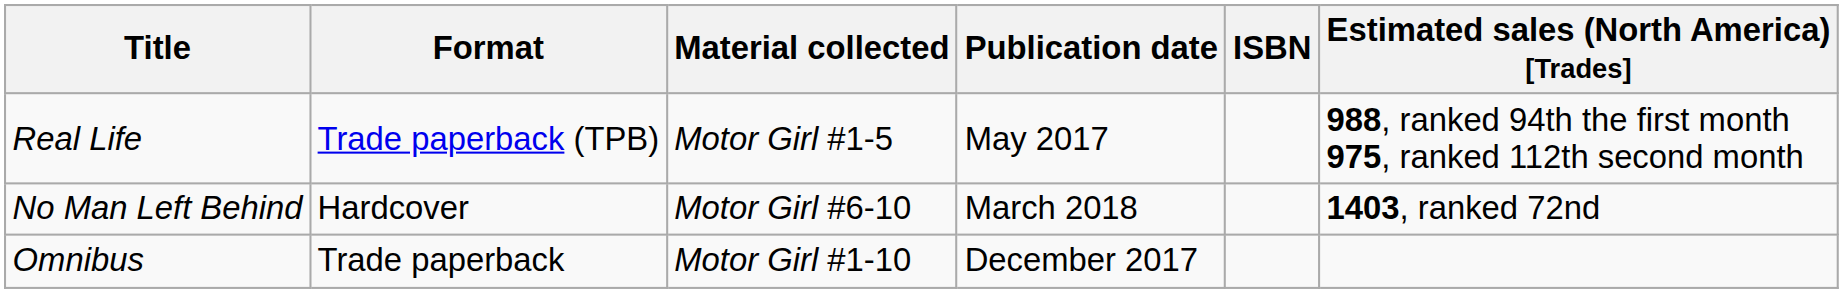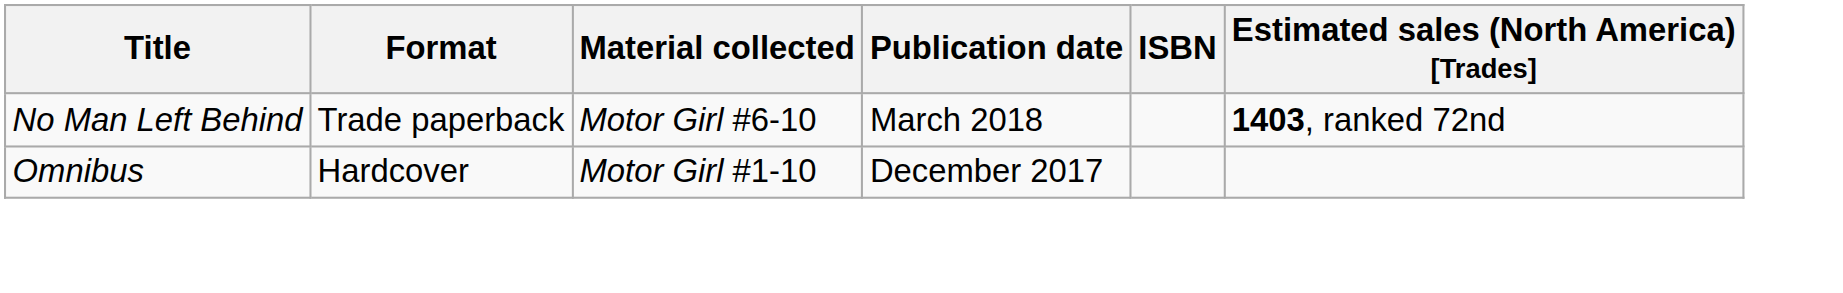- row: Real Life | Trade paperback (TPB) | Motor Girl #1-5 | May 2017 | 988, ranked 94th the first month 975, ranked 112th second month
No Man Left Behind | Format: Hardcover -> Trade paperback
Omnibus | Format: Trade paperback -> Hardcover
